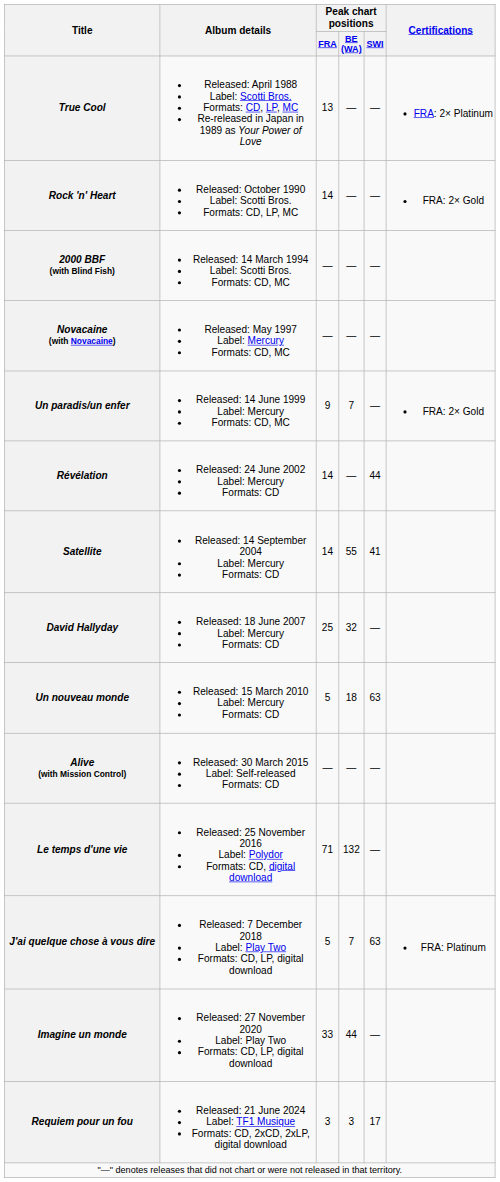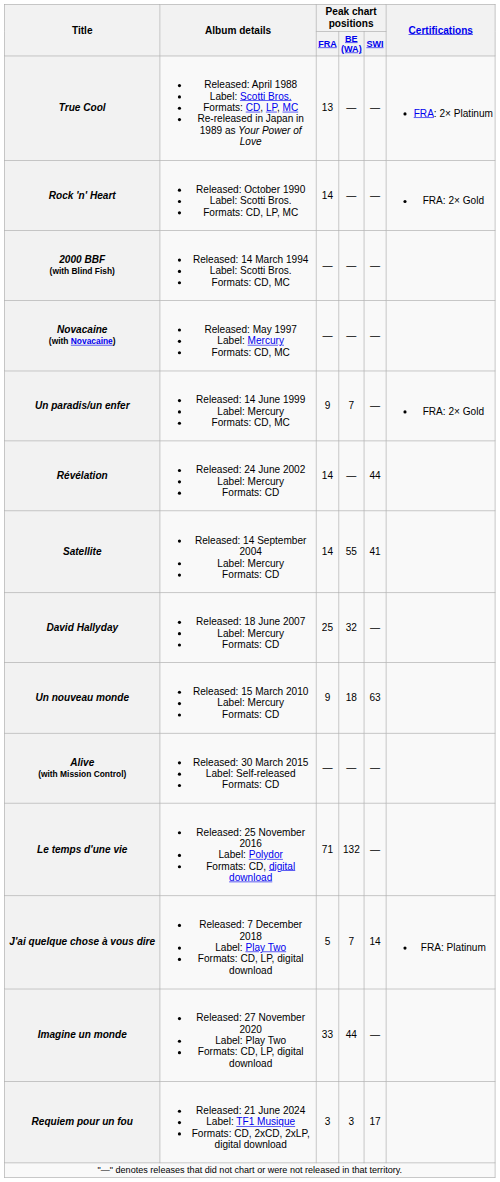Un nouveau monde | Peak chart positions / FRA: 5 -> 9
J'ai quelque chose à vous dire | Peak chart positions / SWI: 63 -> 14
